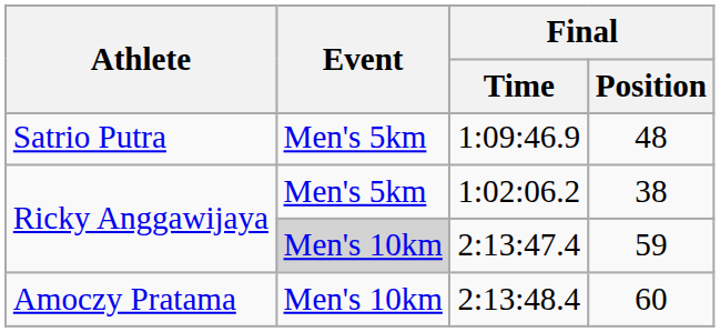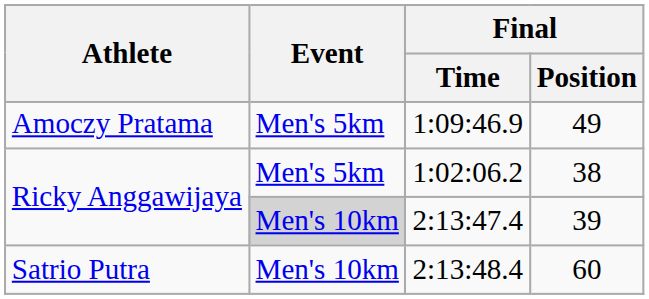1:09:46.9 | Athlete: Satrio Putra -> Amoczy Pratama
1:09:46.9 | Final / Position: 48 -> 49
2:13:47.4 | Final / Position: 59 -> 39
2:13:48.4 | Athlete: Amoczy Pratama -> Satrio Putra
